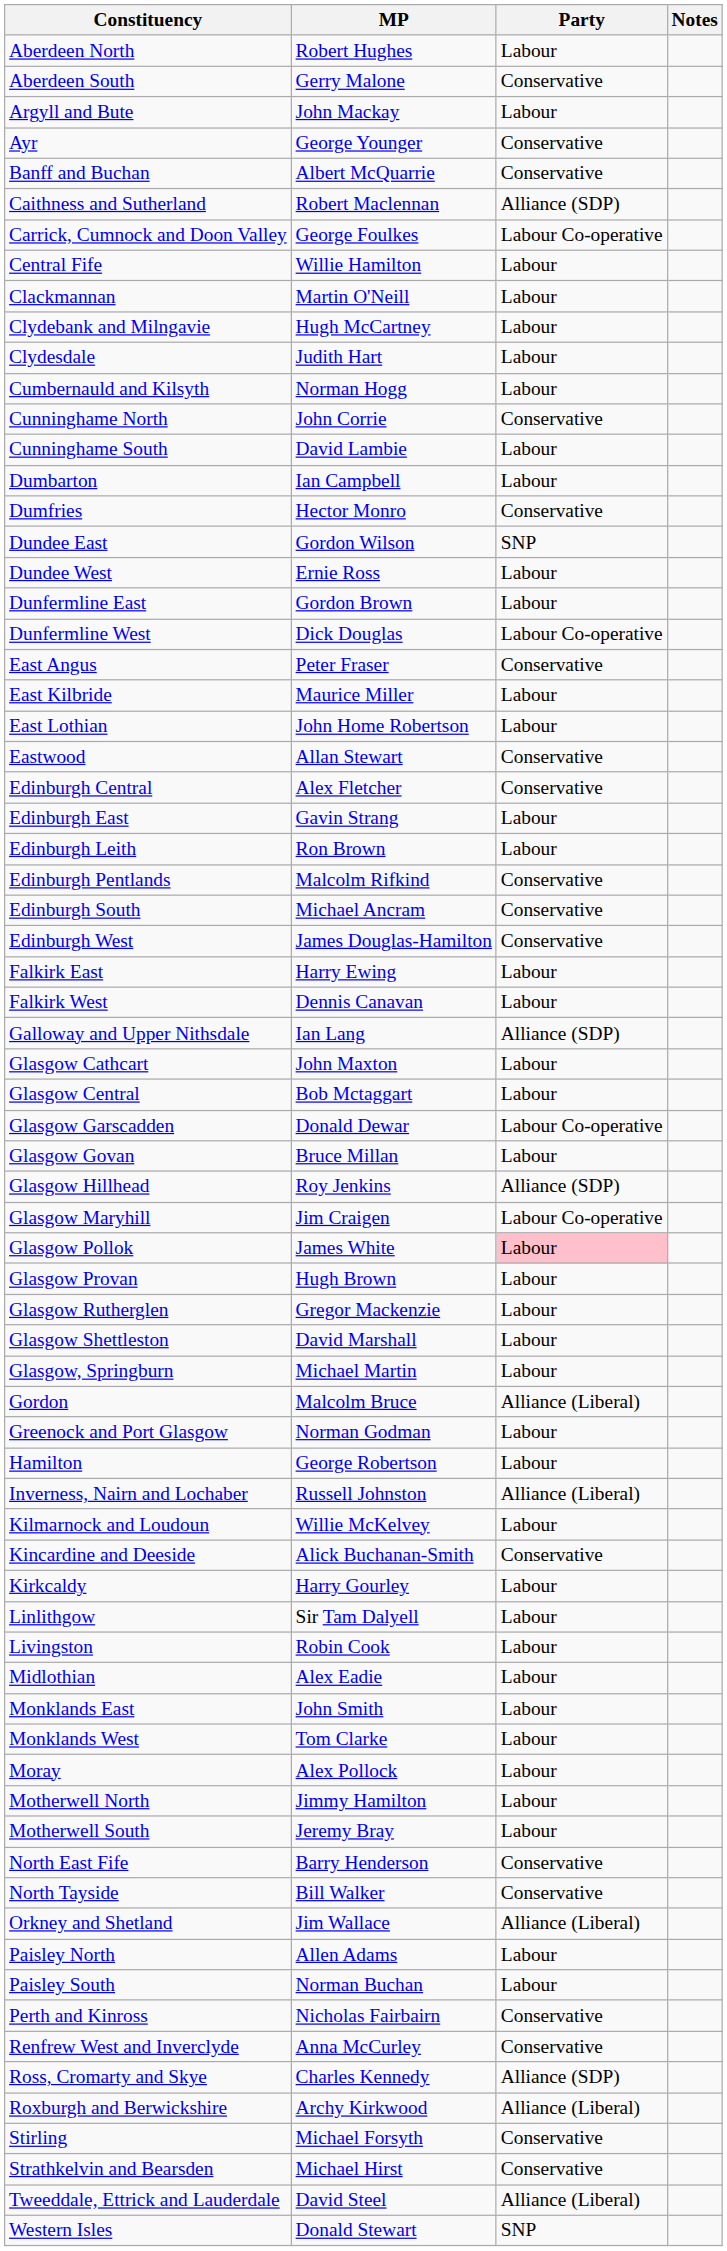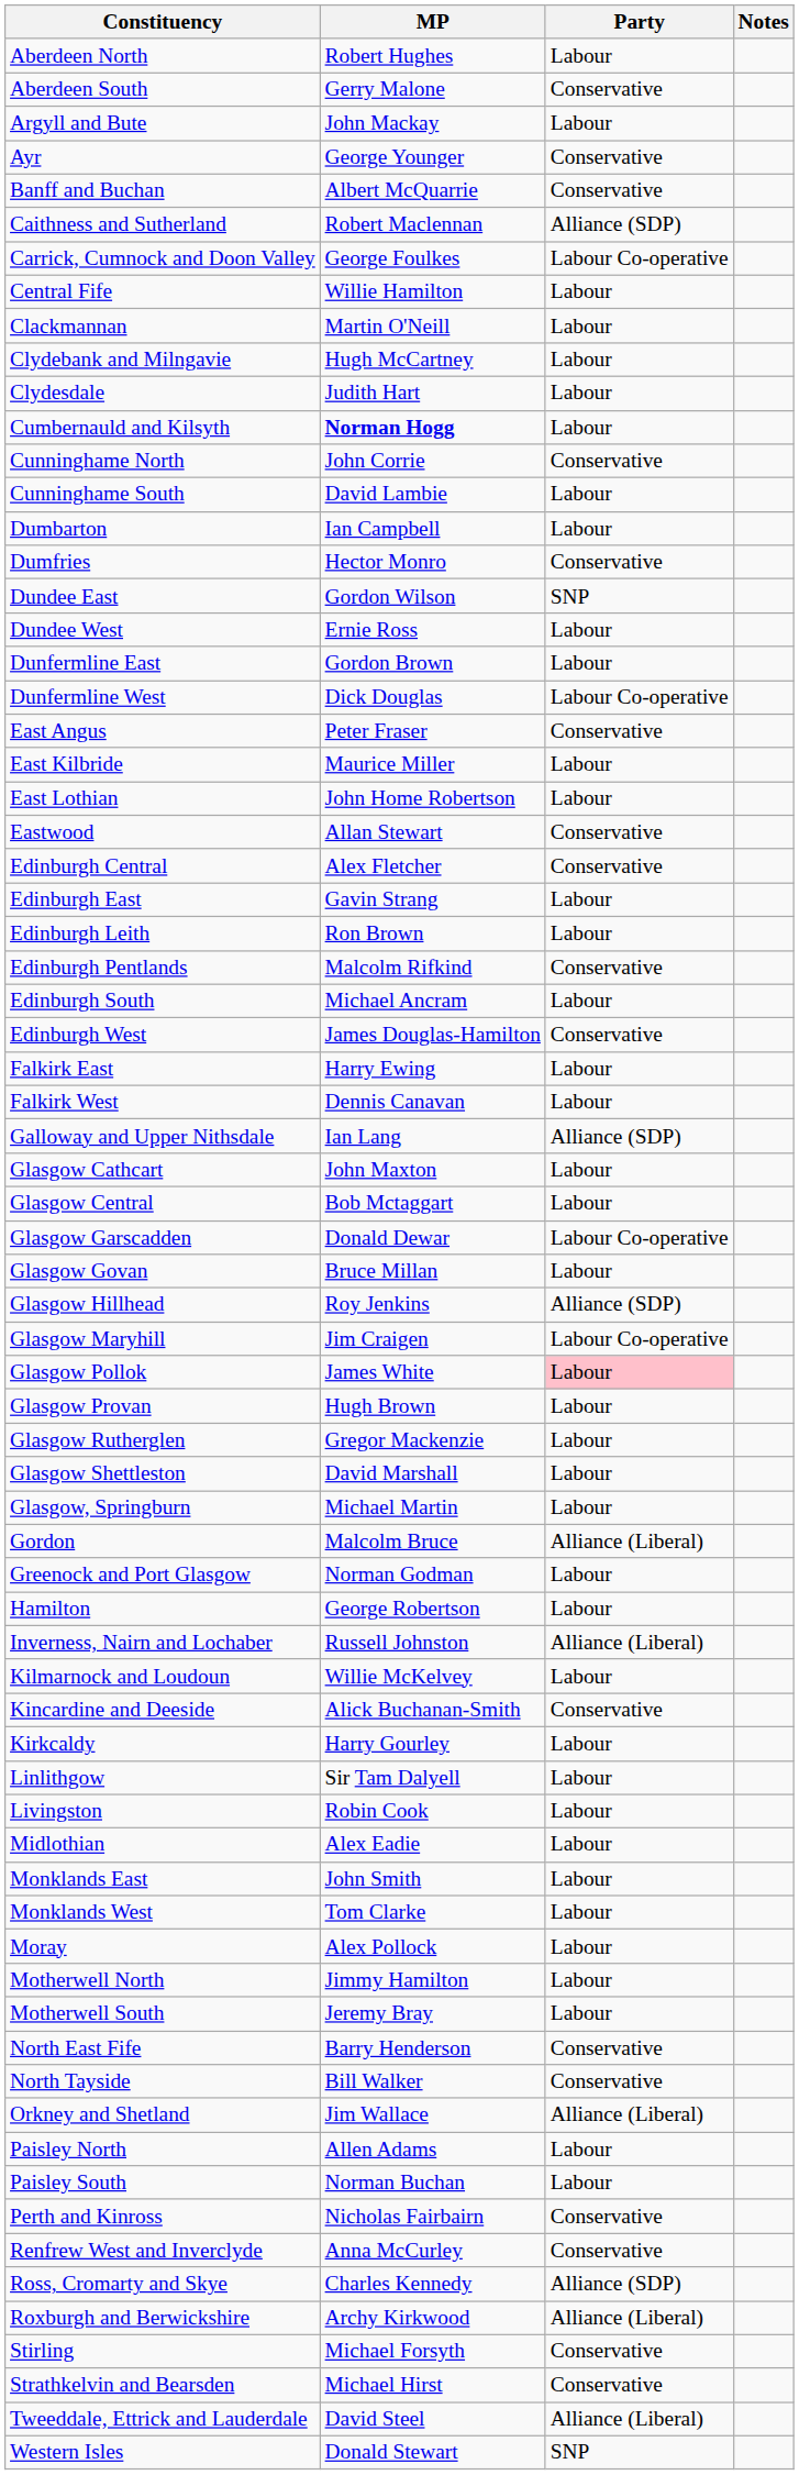Cumbernauld and Kilsyth | MP: normal -> bold
Edinburgh South | Party: Conservative -> Labour
